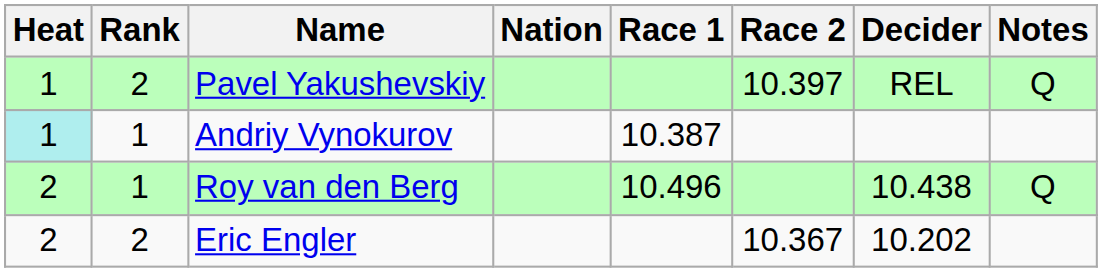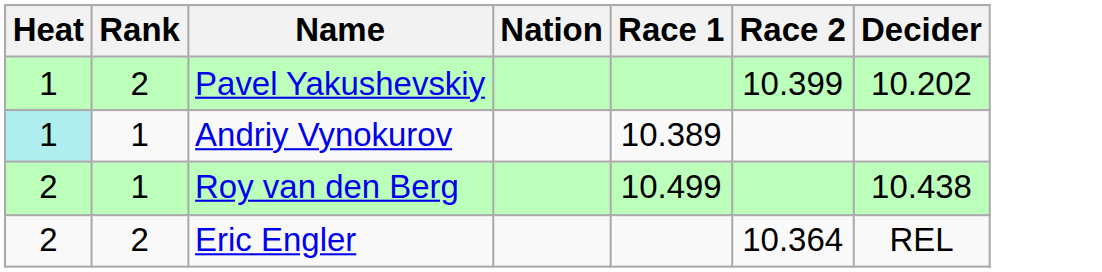- column: Notes | Q | Q
Pavel Yakushevskiy | Race 2: 10.397 -> 10.399
Pavel Yakushevskiy | Decider: REL -> 10.202
Andriy Vynokurov | Race 1: 10.387 -> 10.389
Roy van den Berg | Race 1: 10.496 -> 10.499
Eric Engler | Race 2: 10.367 -> 10.364
Eric Engler | Decider: 10.202 -> REL
